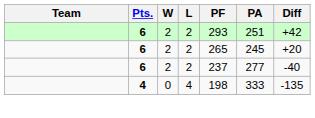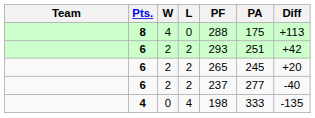+ row: 8 | 4 | 0 | 288 | 175 | +113
